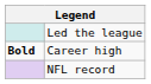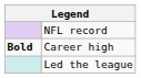rows swapped: Led the league <-> NFL record
